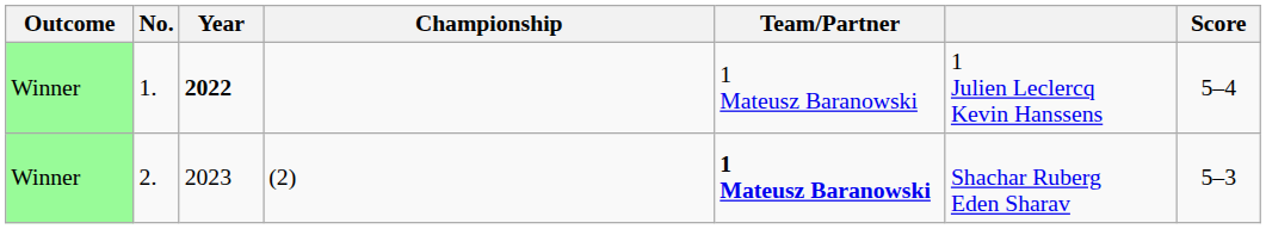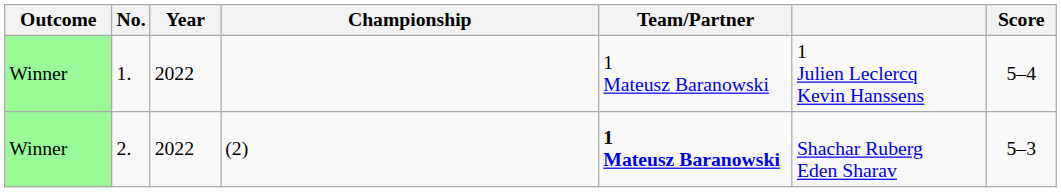1. | Year: bold -> normal
2. | Year: 2023 -> 2022
